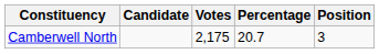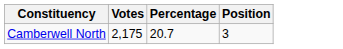- column: Candidate
